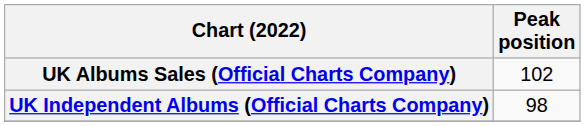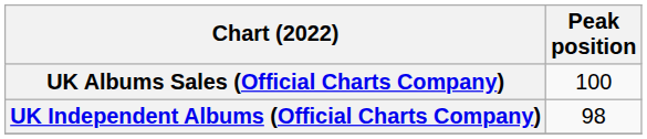UK Albums Sales (Official Charts Company) | Peak position: 102 -> 100
